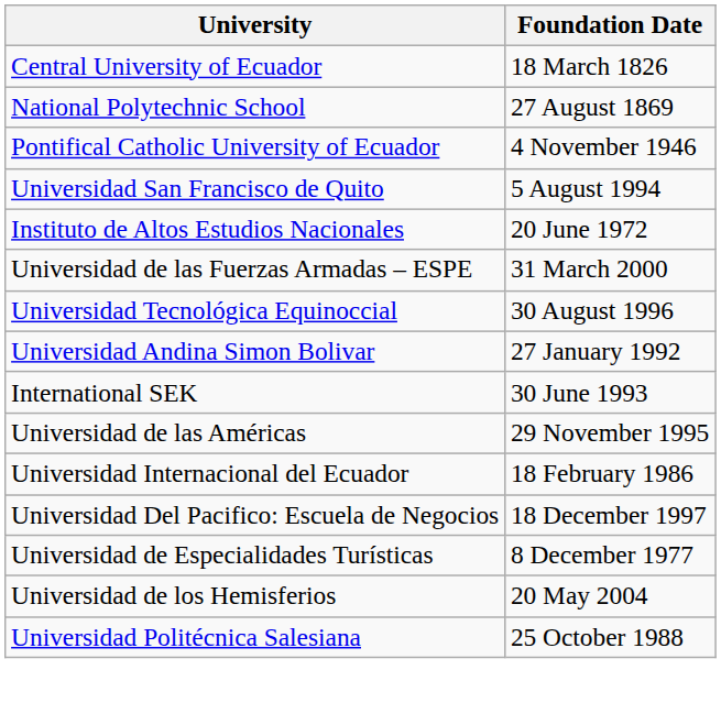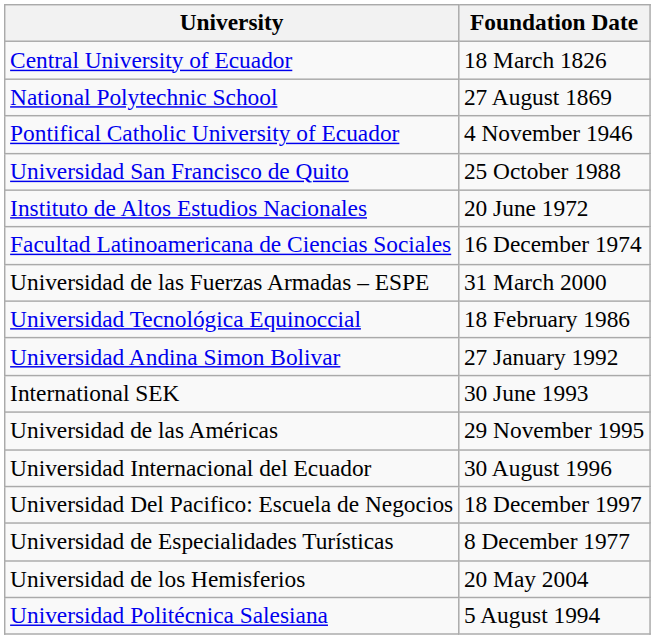Universidad San Francisco de Quito | Foundation Date: 5 August 1994 -> 25 October 1988
+ row: Facultad Latinoamericana de Ciencias Sociales | 16 December 1974
Universidad Tecnológica Equinoccial | Foundation Date: 30 August 1996 -> 18 February 1986
Universidad Internacional del Ecuador | Foundation Date: 18 February 1986 -> 30 August 1996
Universidad Politécnica Salesiana | Foundation Date: 25 October 1988 -> 5 August 1994
